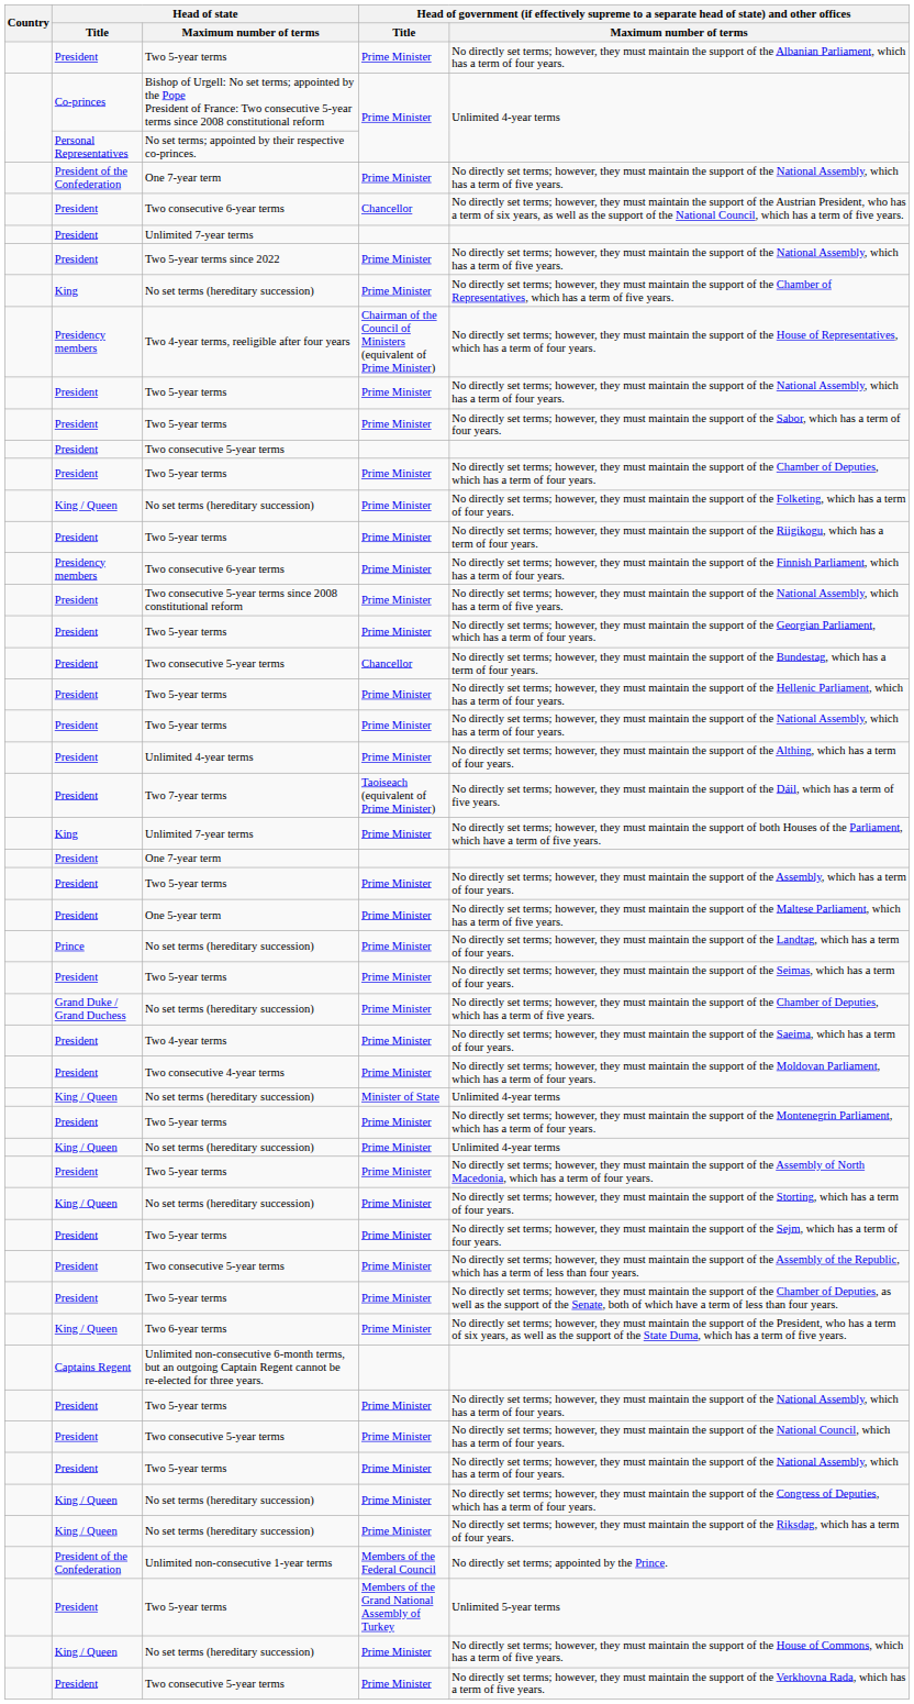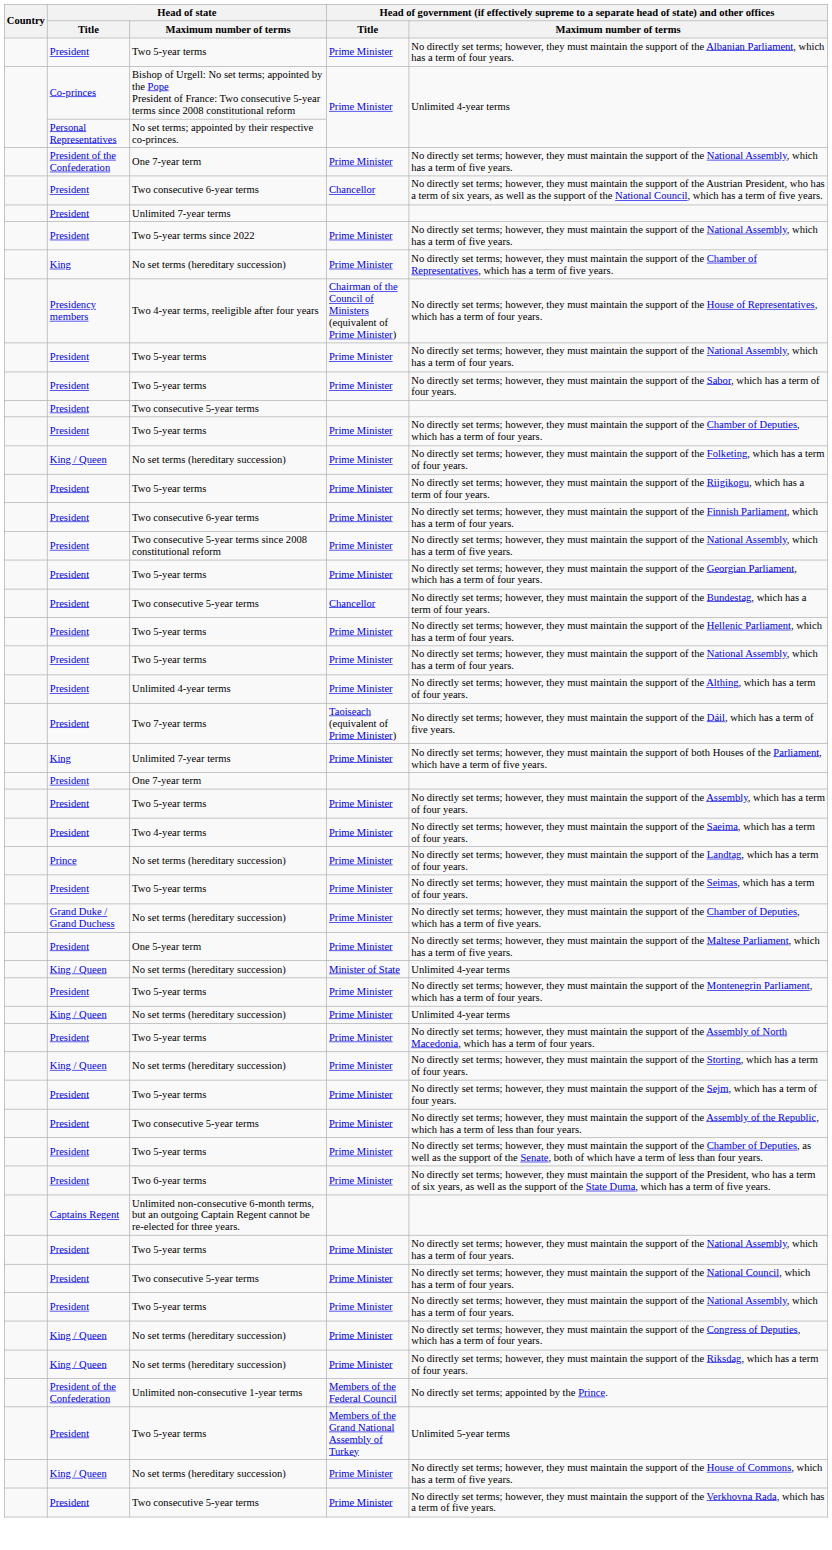Two consecutive 6-year terms / Prime Minister | Head of state / Title: Presidency members -> President
rows swapped: Two 4-year terms <-> One 5-year term
- row: President | Two consecutive 4-year terms | Prime Minister | No directly set terms; however, they must maintain the support of the Moldovan Parliament, which has a term of four years.
Two 6-year terms | Head of state / Title: King / Queen -> President
